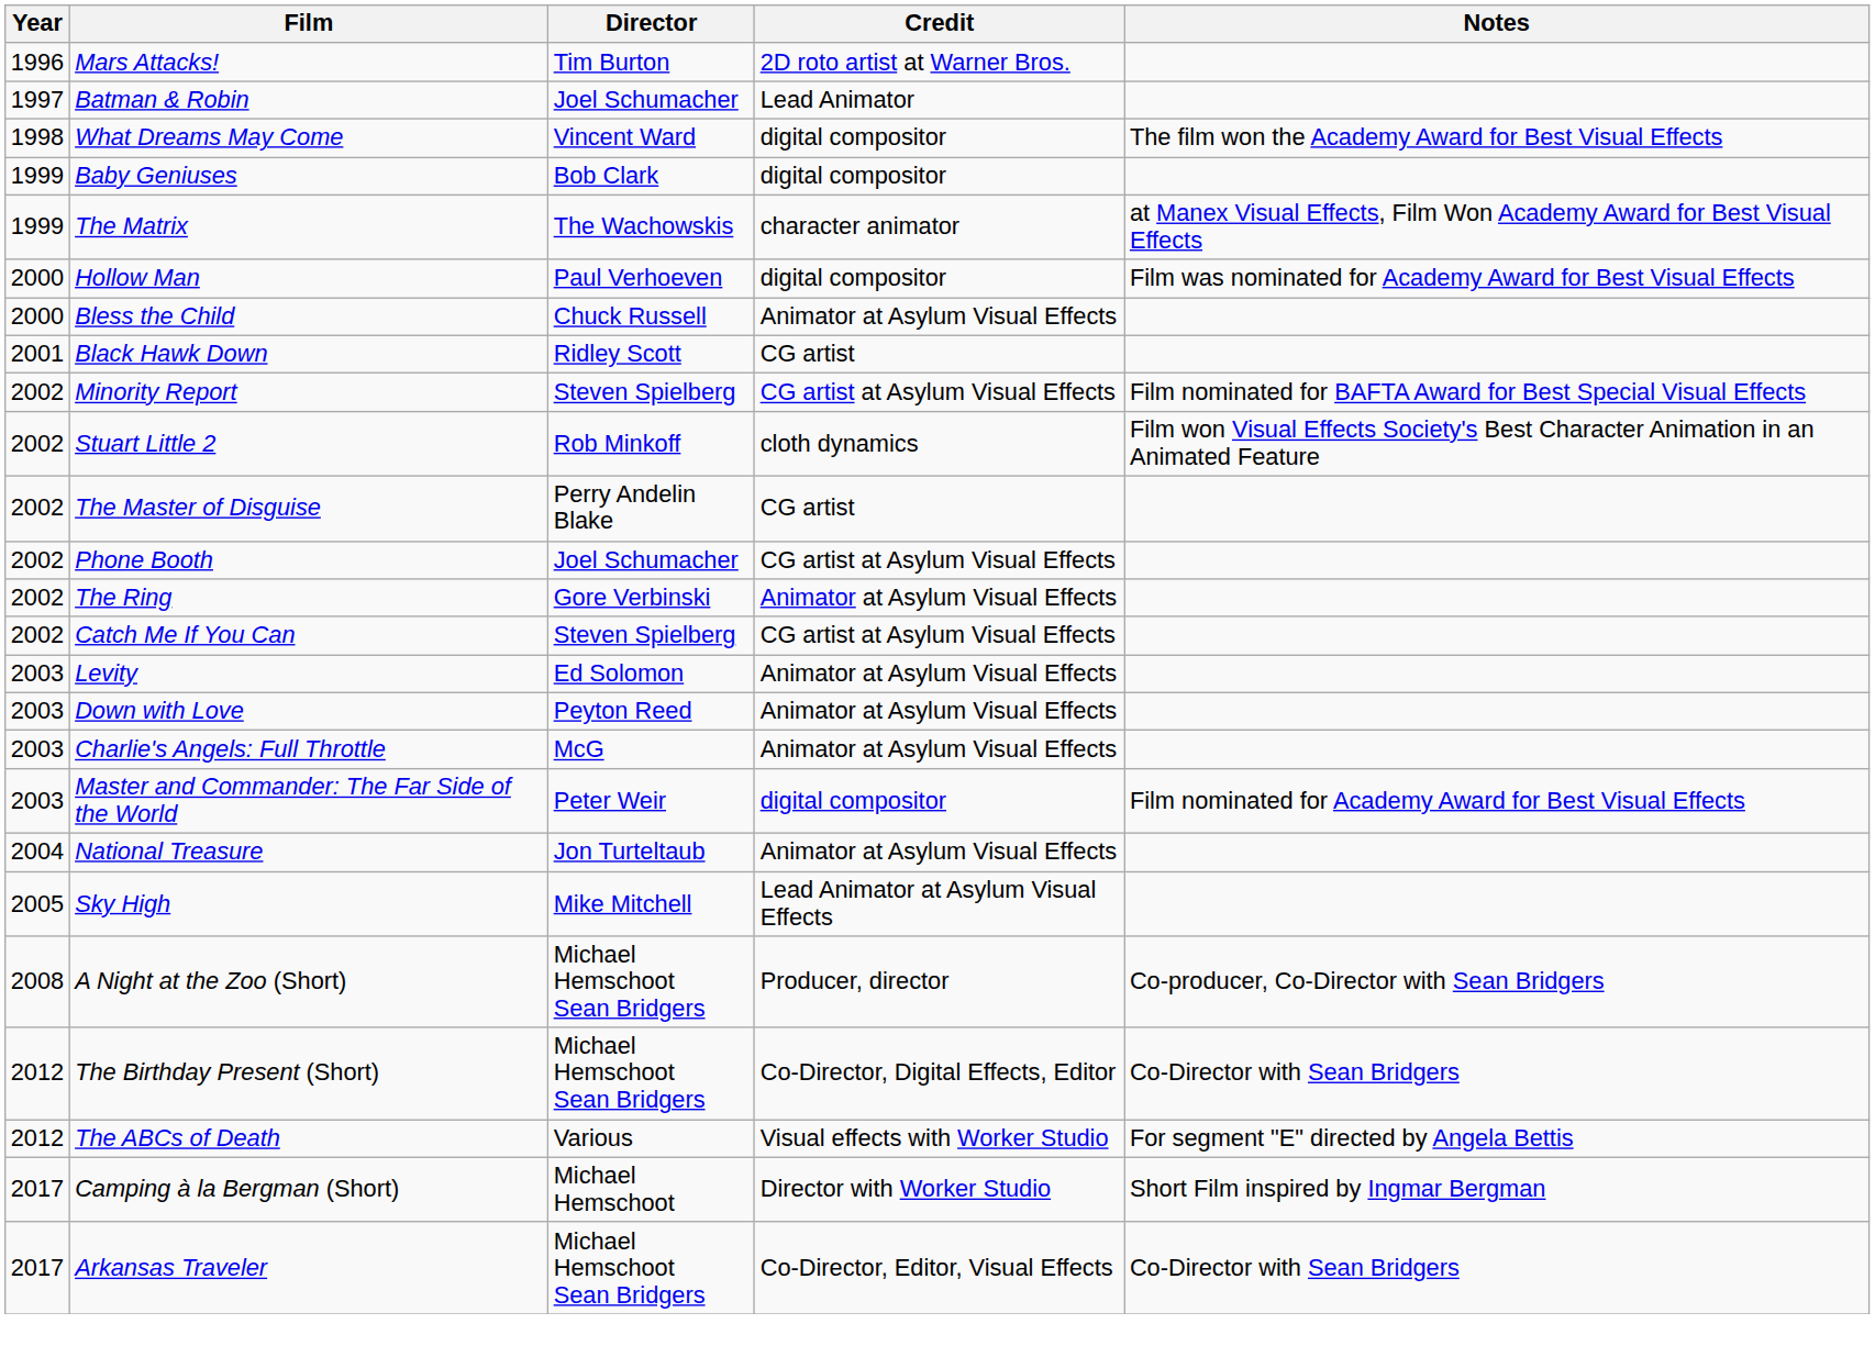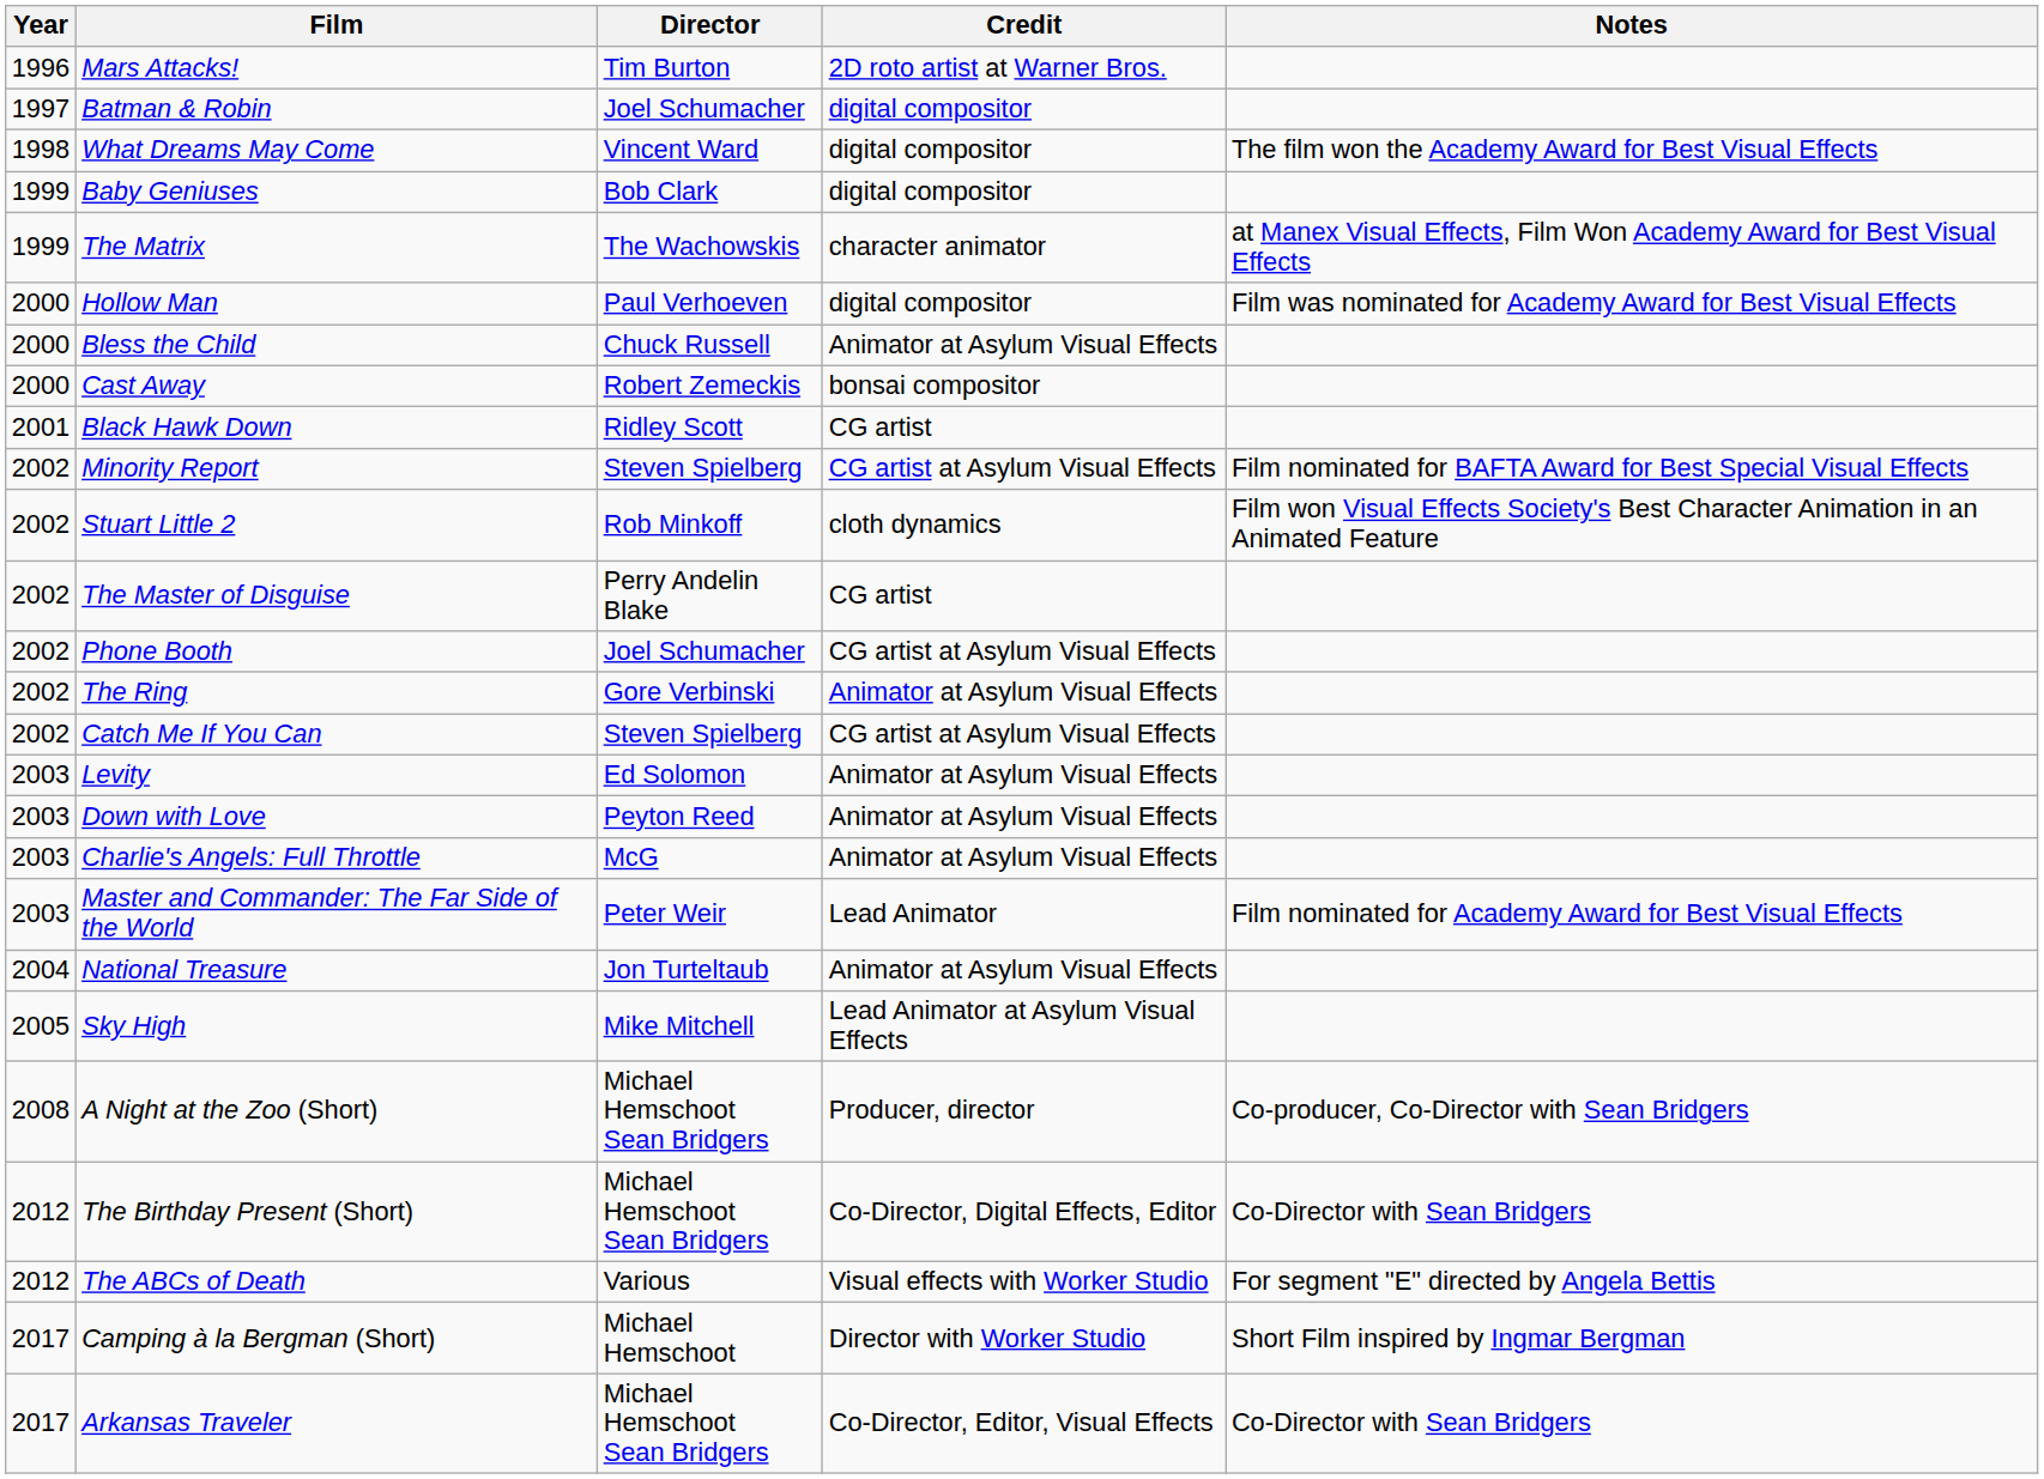Batman & Robin | Credit: Lead Animator -> digital compositor
+ row: 2000 | Cast Away | Robert Zemeckis | bonsai compositor
Master and Commander: The Far Side of the World | Credit: digital compositor -> Lead Animator
